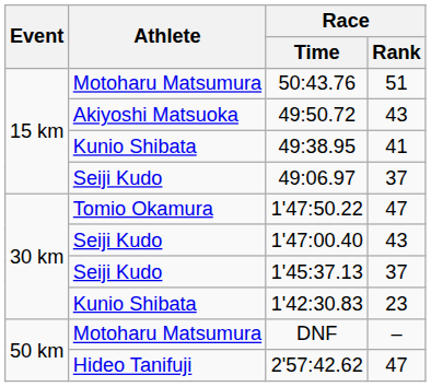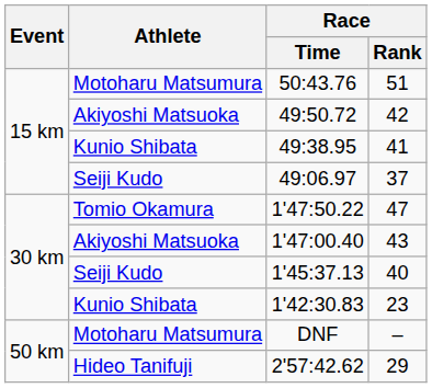49:50.72 | Race / Rank: 43 -> 42
1'47:00.40 | Athlete: Seiji Kudo -> Akiyoshi Matsuoka
1'45:37.13 | Race / Rank: 37 -> 40
2'57:42.62 | Race / Rank: 47 -> 29
